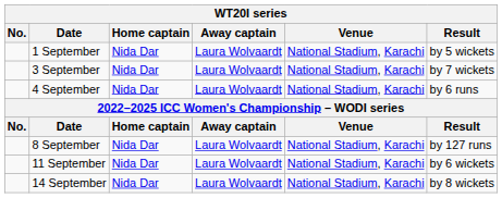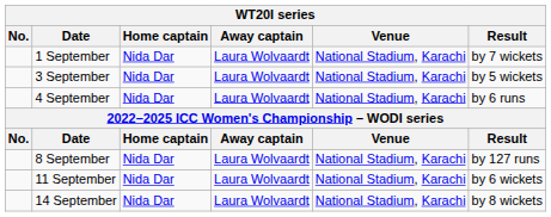1 September | Result: by 5 wickets -> by 7 wickets
3 September | Result: by 7 wickets -> by 5 wickets
